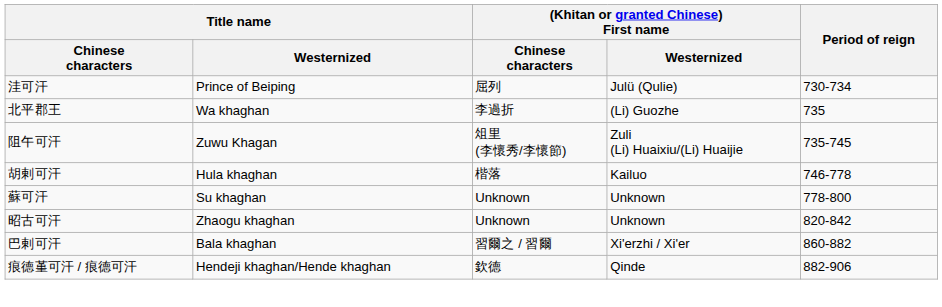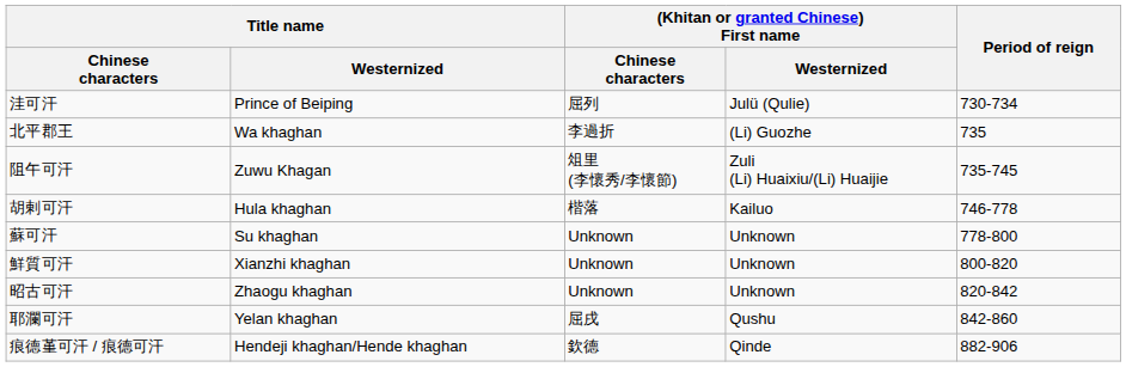+ row: 鮮質可汗 | Xianzhi khaghan | Unknown | Unknown | 800-820
+ row: 耶瀾可汗 | Yelan khaghan | 屈戌 | Qushu | 842-860
- row: 巴剌可汗 | Bala khaghan | 習爾之 / 習爾 | Xi'erzhi / Xi'er | 860-882
